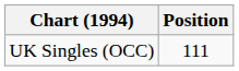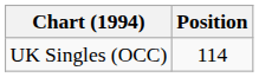UK Singles (OCC) | Position: 111 -> 114
